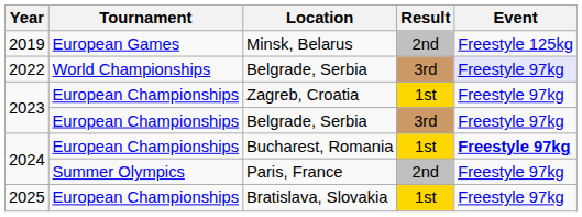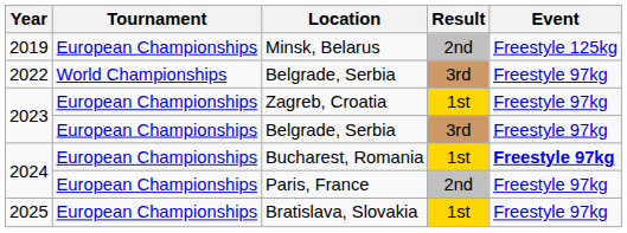Minsk, Belarus | Tournament: European Games -> European Championships
2022 / Belgrade, Serbia | Event: lavender background -> no background
Paris, France | Tournament: Summer Olympics -> European Championships
